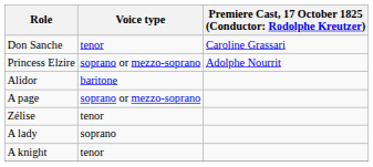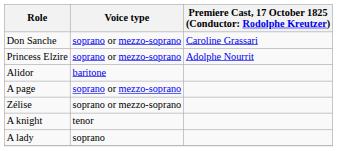Don Sanche | Voice type: tenor -> soprano or mezzo-soprano
Zélise | Voice type: tenor -> soprano or mezzo-soprano
rows swapped: A lady <-> A knight
